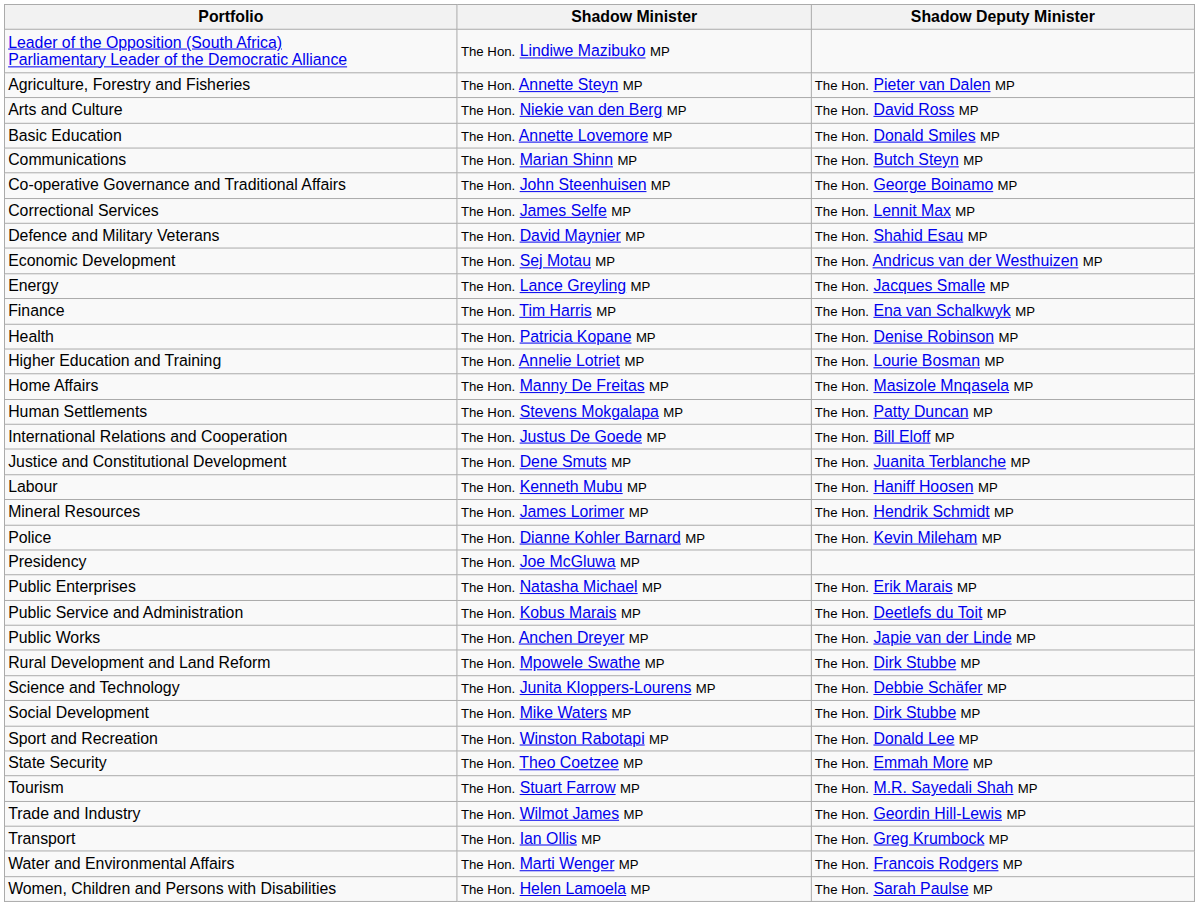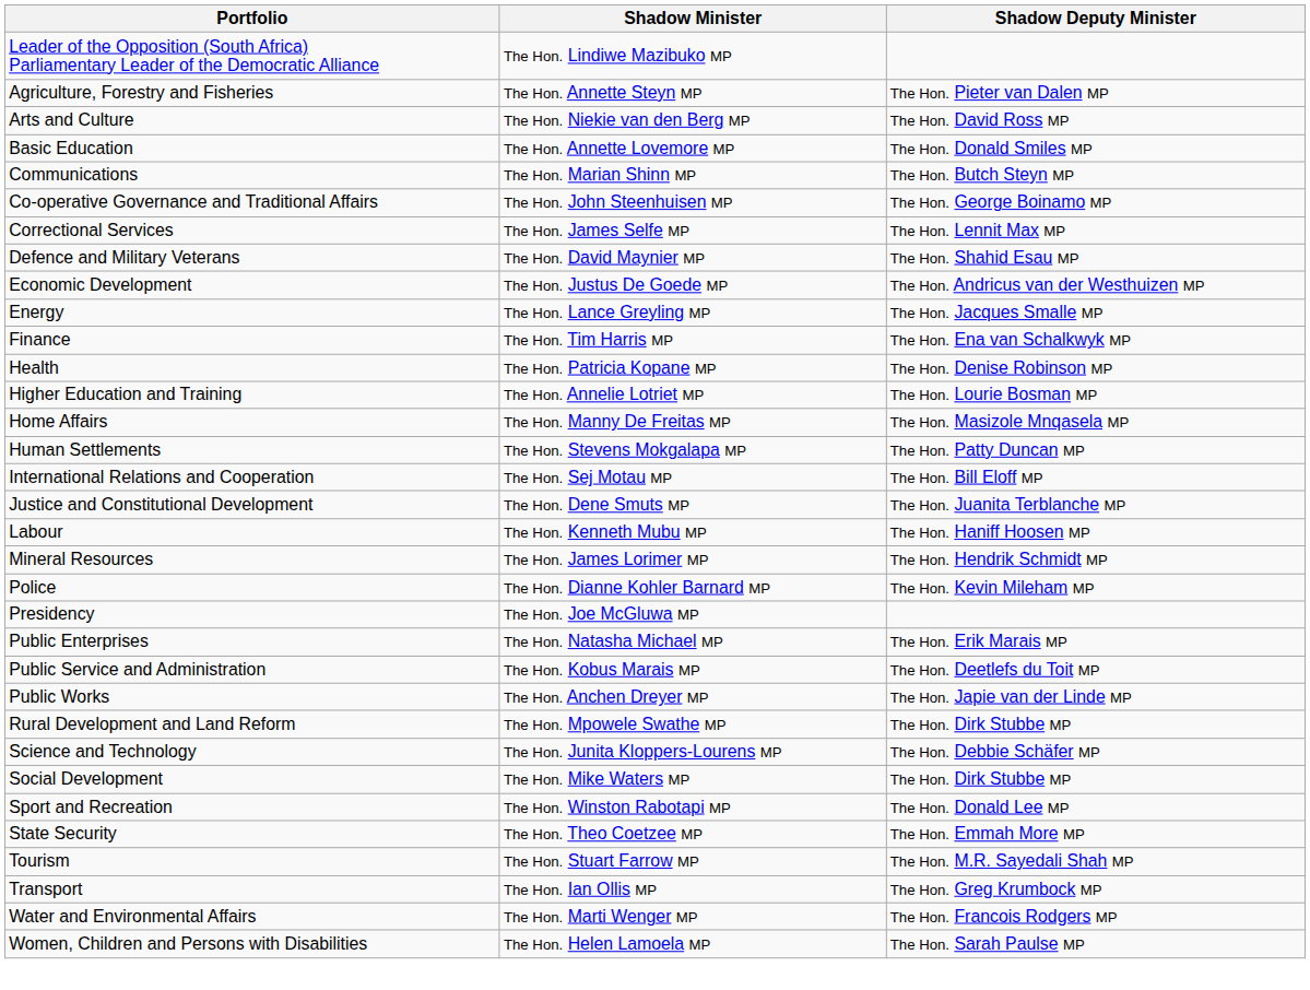Economic Development | Shadow Minister: The Hon. Sej Motau MP -> The Hon. Justus De Goede MP
International Relations and Cooperation | Shadow Minister: The Hon. Justus De Goede MP -> The Hon. Sej Motau MP
- row: Trade and Industry | The Hon. Wilmot James MP | The Hon. Geordin Hill-Lewis MP
